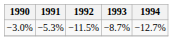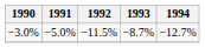−3.0% | 1991: −5.3% -> −5.0%
